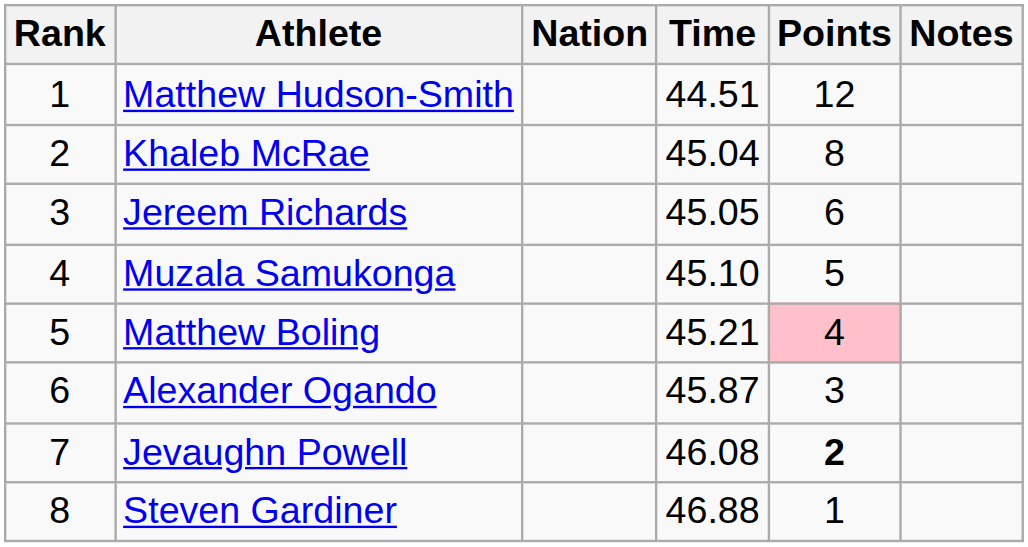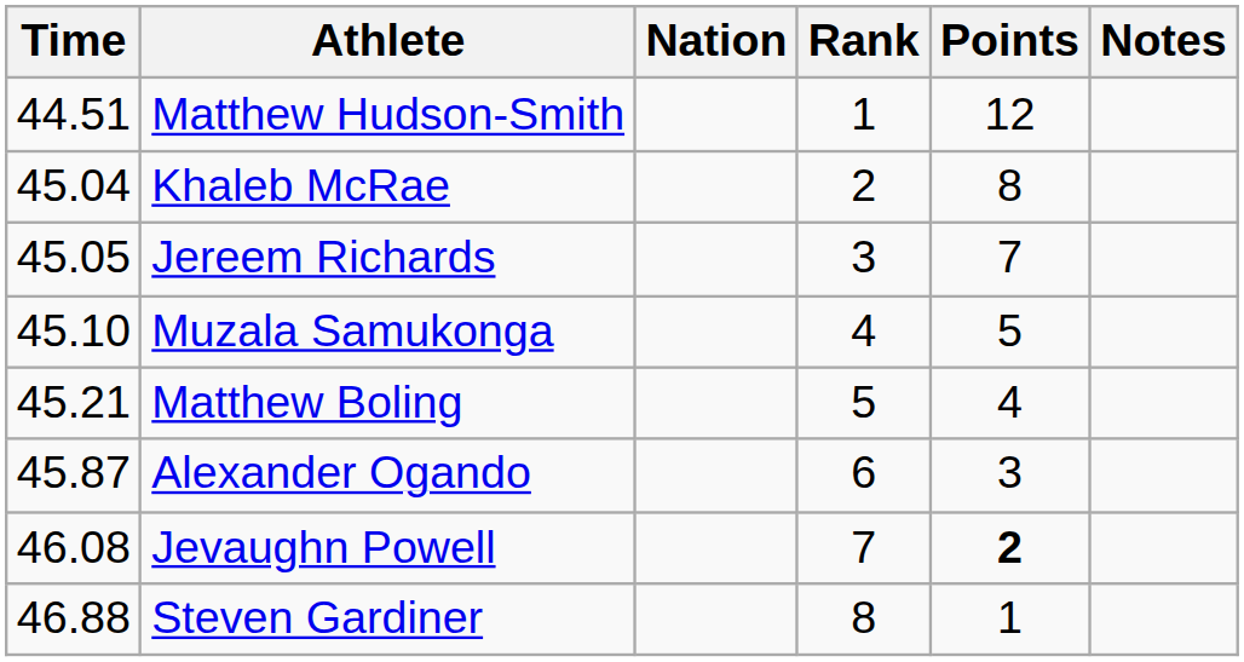columns swapped: Rank <-> Time
Jereem Richards | Points: 6 -> 7
Matthew Boling | Points: pink background -> no background
